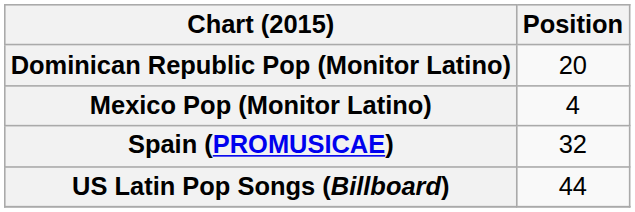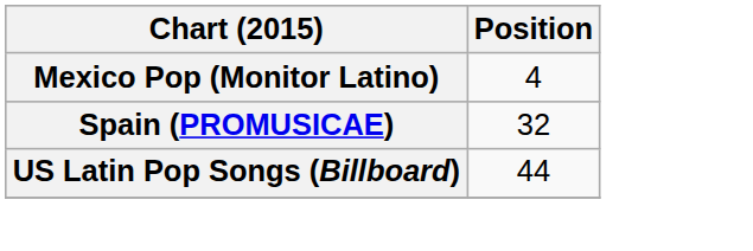- row: Dominican Republic Pop (Monitor Latino) | 20
